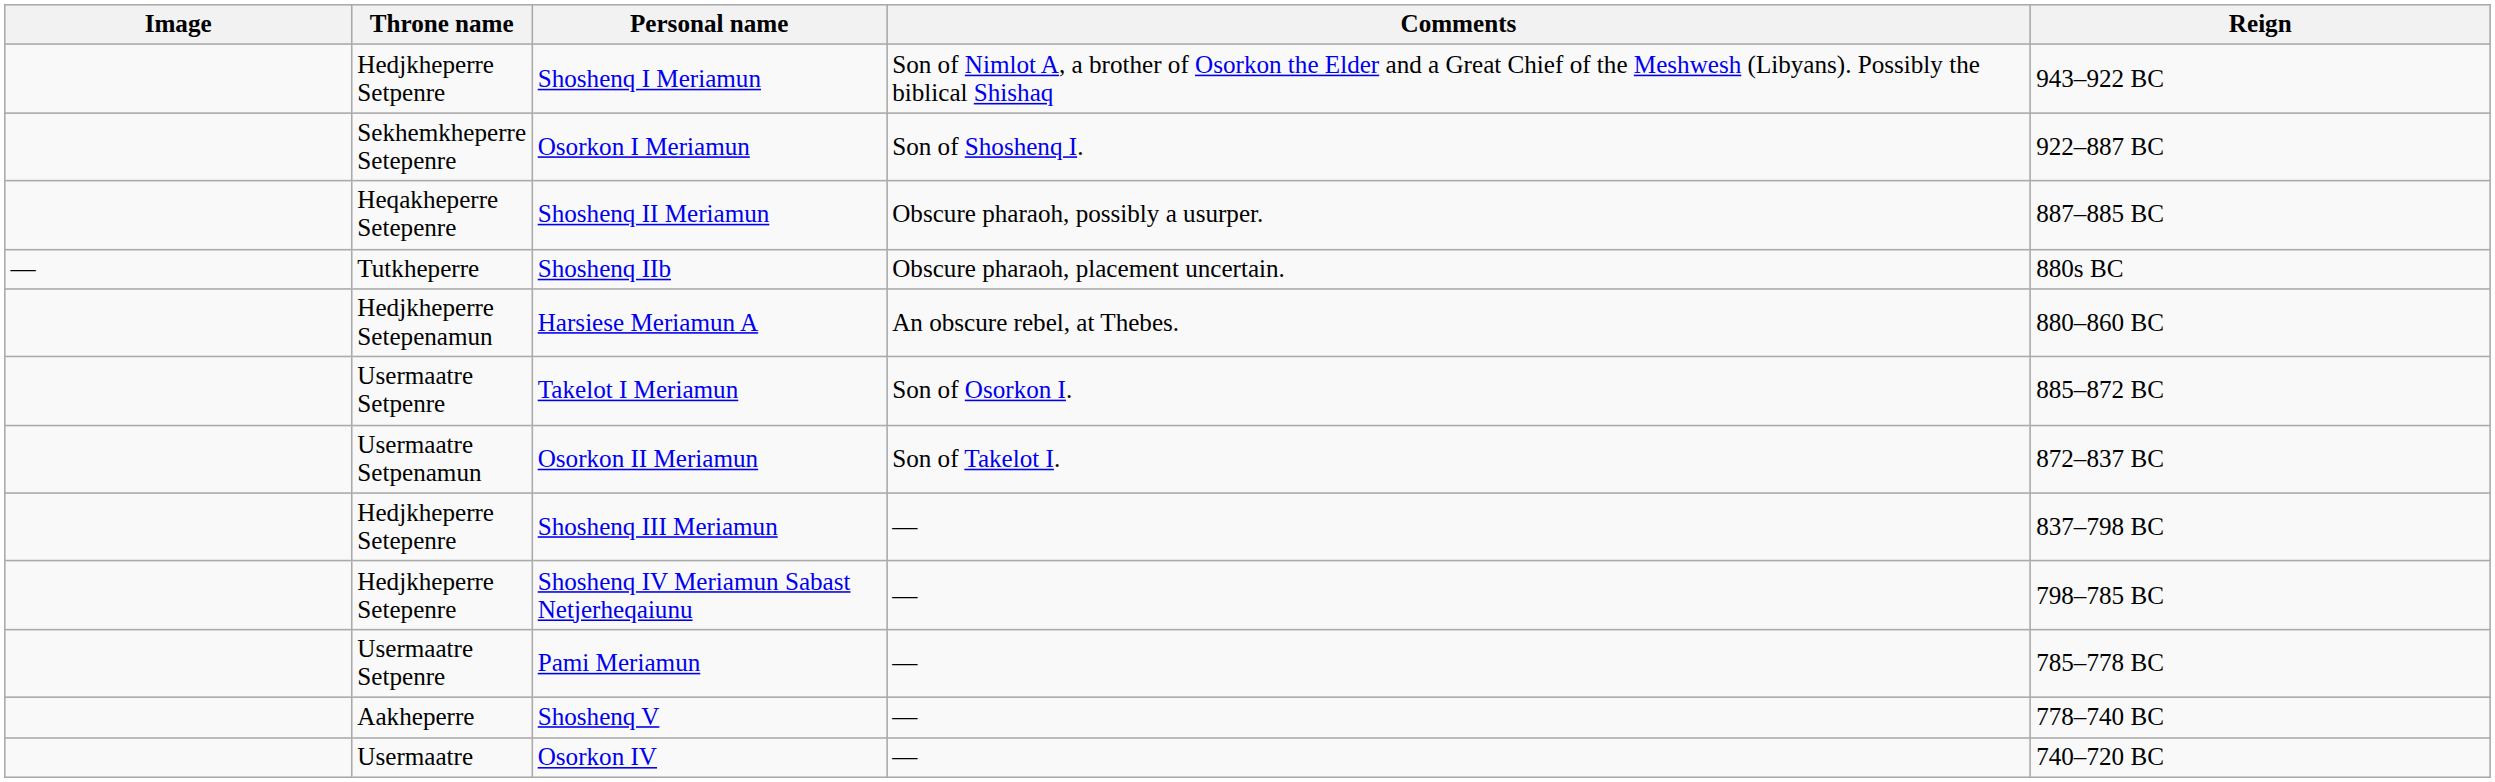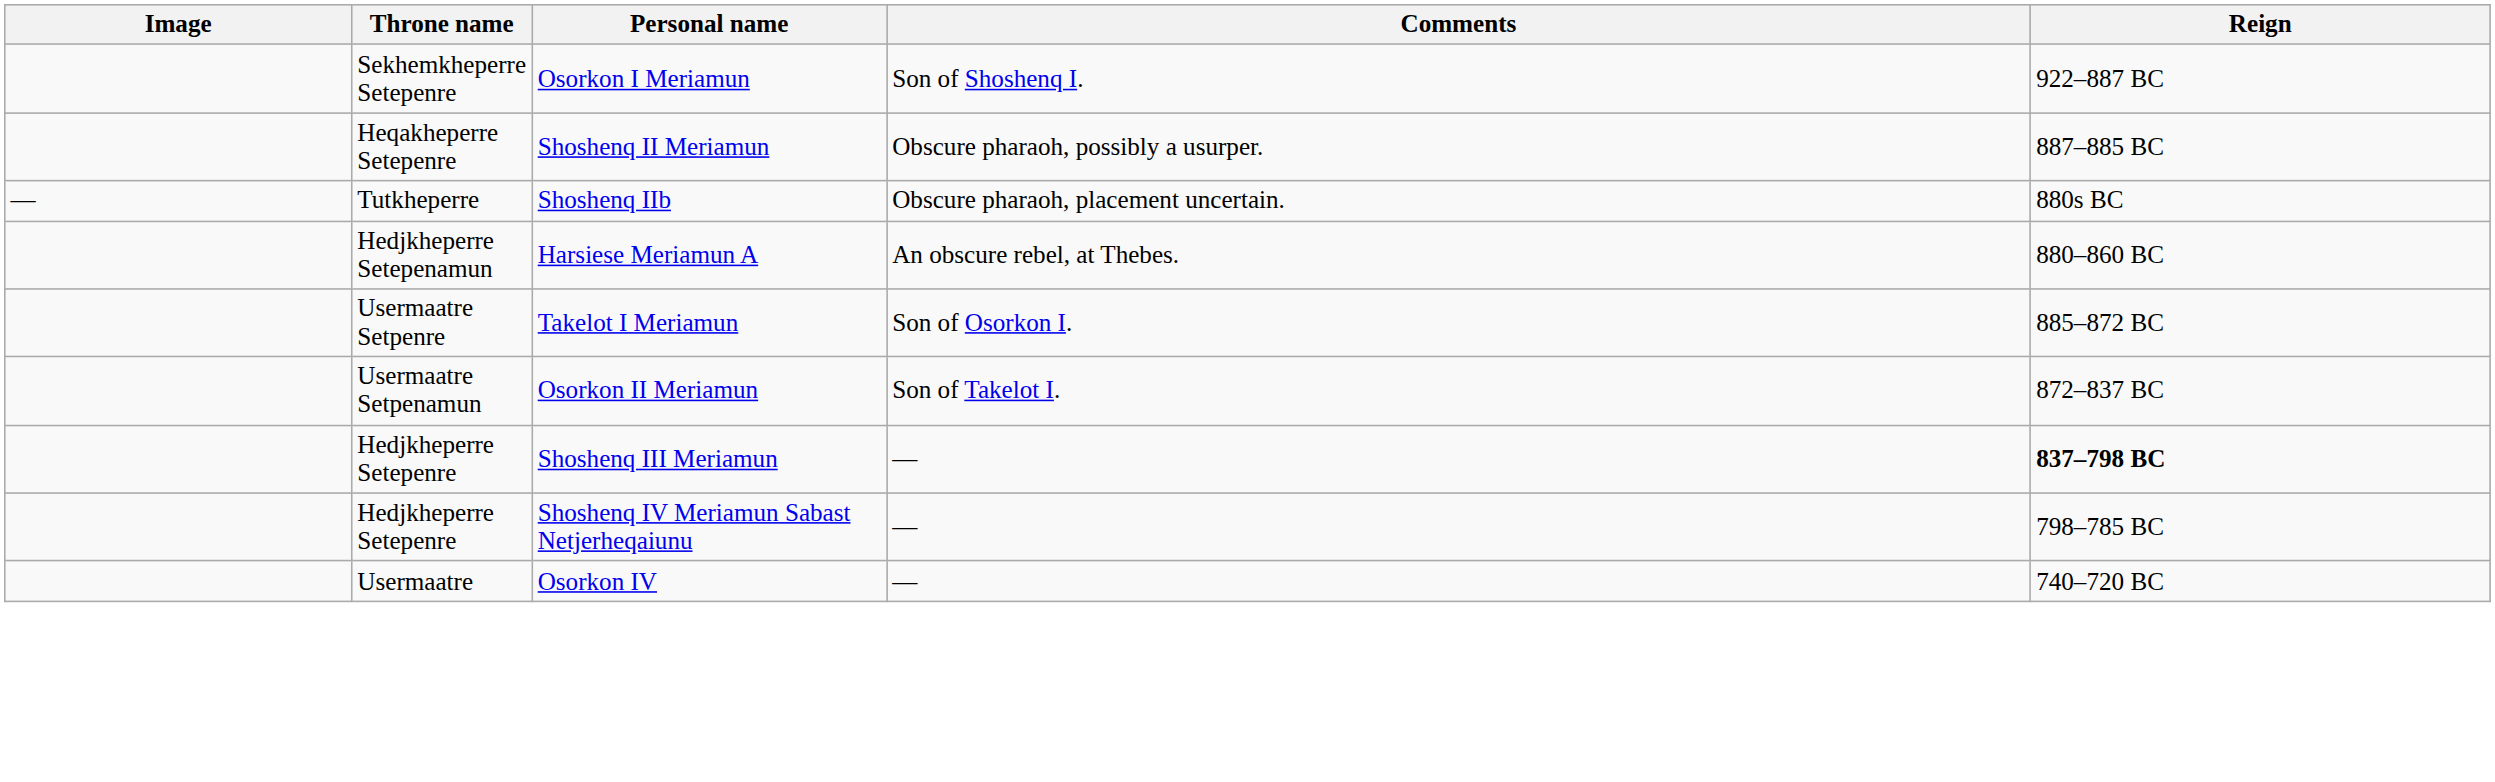- row: Hedjkheperre Setpenre | Shoshenq I Meriamun | Son of Nimlot A, a brother of Osorkon the Elder and a Great Chief of the Meshwesh (Libyans). Possibly the biblical Shishaq | 943–922 BC
Shoshenq III Meriamun | Reign: normal -> bold
- row: Usermaatre Setpenre | Pami Meriamun | — | 785–778 BC
- row: Aakheperre | Shoshenq V | — | 778–740 BC
